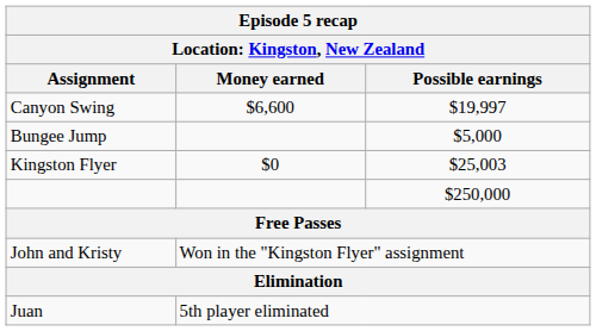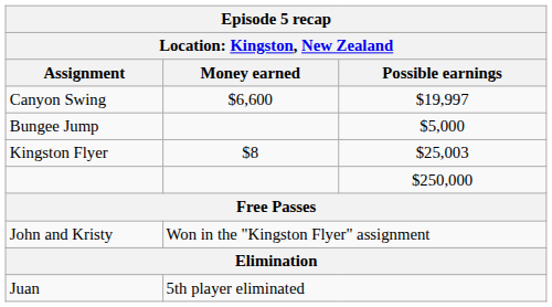Kingston Flyer | Money earned: $0 -> $8
